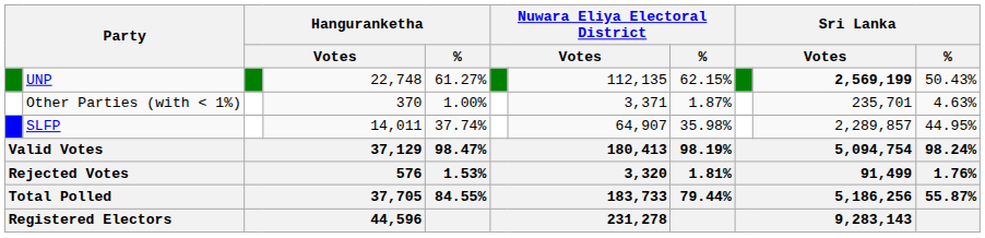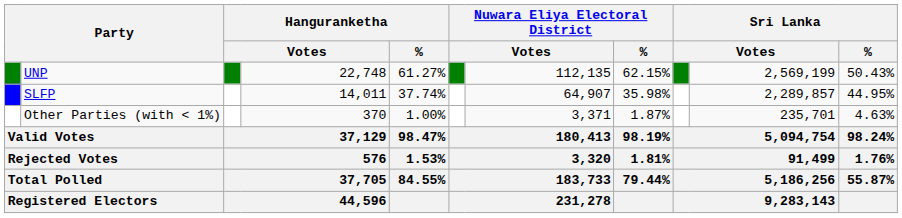UNP | column 10: bold -> normal
rows swapped: SLFP <-> Other Parties (with < 1%)
